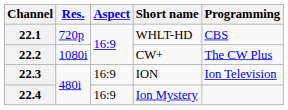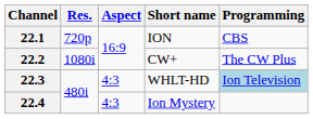22.1 | Short name: WHLT-HD -> ION
22.3 | Aspect: 16:9 -> 4:3
22.3 | Short name: ION -> WHLT-HD
22.3 | Programming: no background -> lightblue background
22.4 | Aspect: 16:9 -> 4:3
